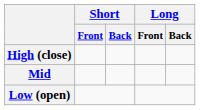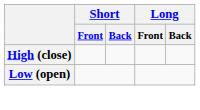- row: Mid
